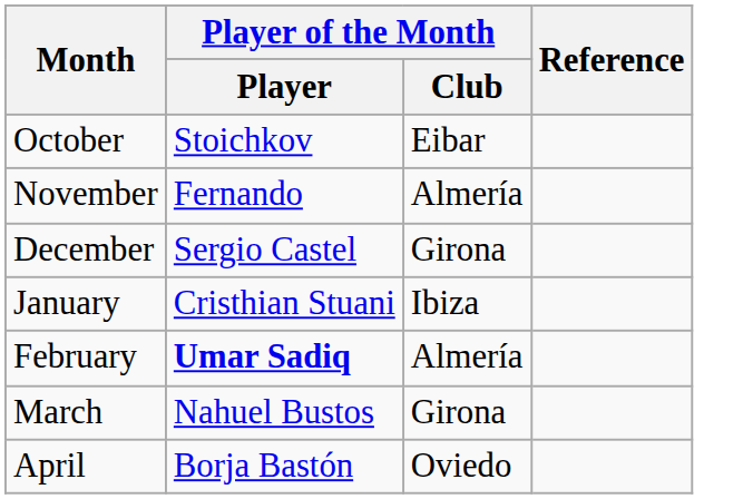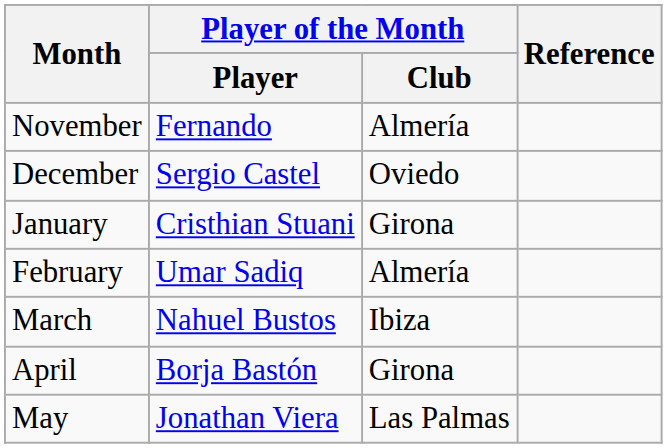- row: October | Stoichkov | Eibar
December | Player of the Month / Club: Girona -> Oviedo
January | Player of the Month / Club: Ibiza -> Girona
February | Player of the Month / Player: bold -> normal
March | Player of the Month / Club: Girona -> Ibiza
April | Player of the Month / Club: Oviedo -> Girona
+ row: May | Jonathan Viera | Las Palmas
